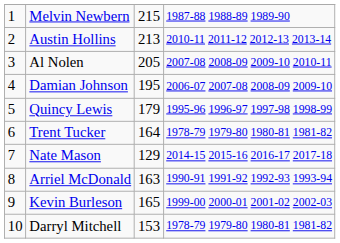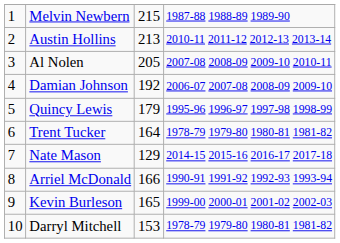Damian Johnson | column 3: 195 -> 192
Arriel McDonald | column 3: 163 -> 166
